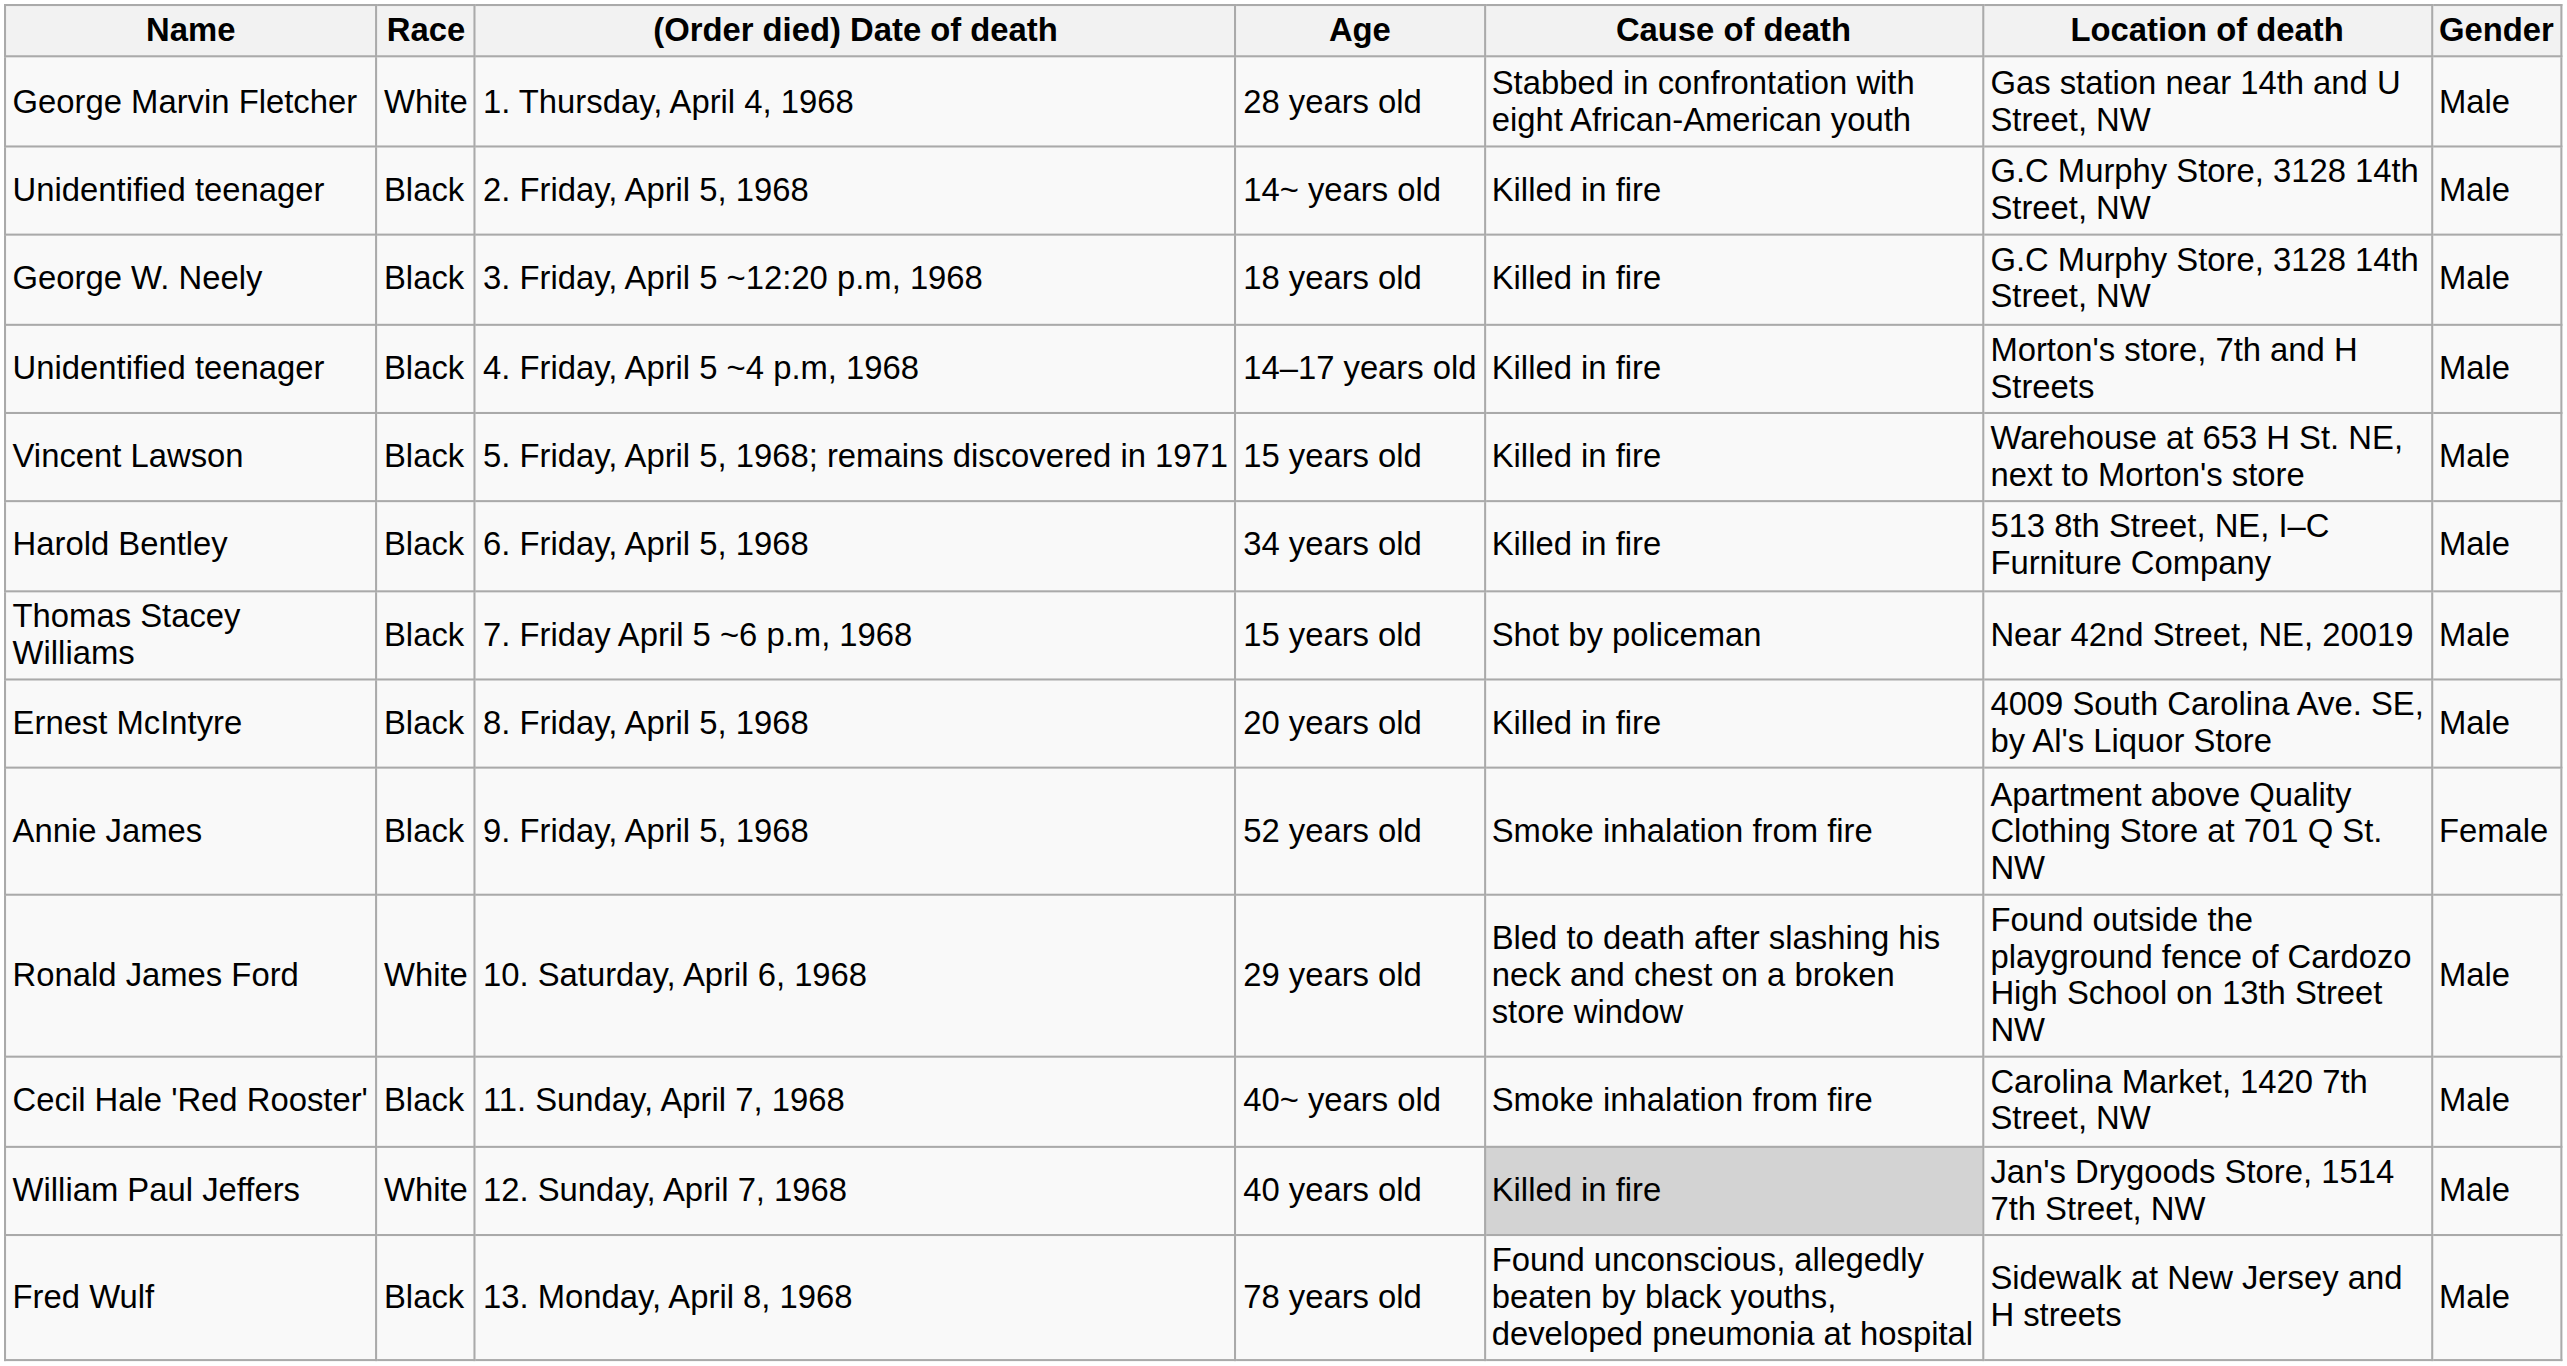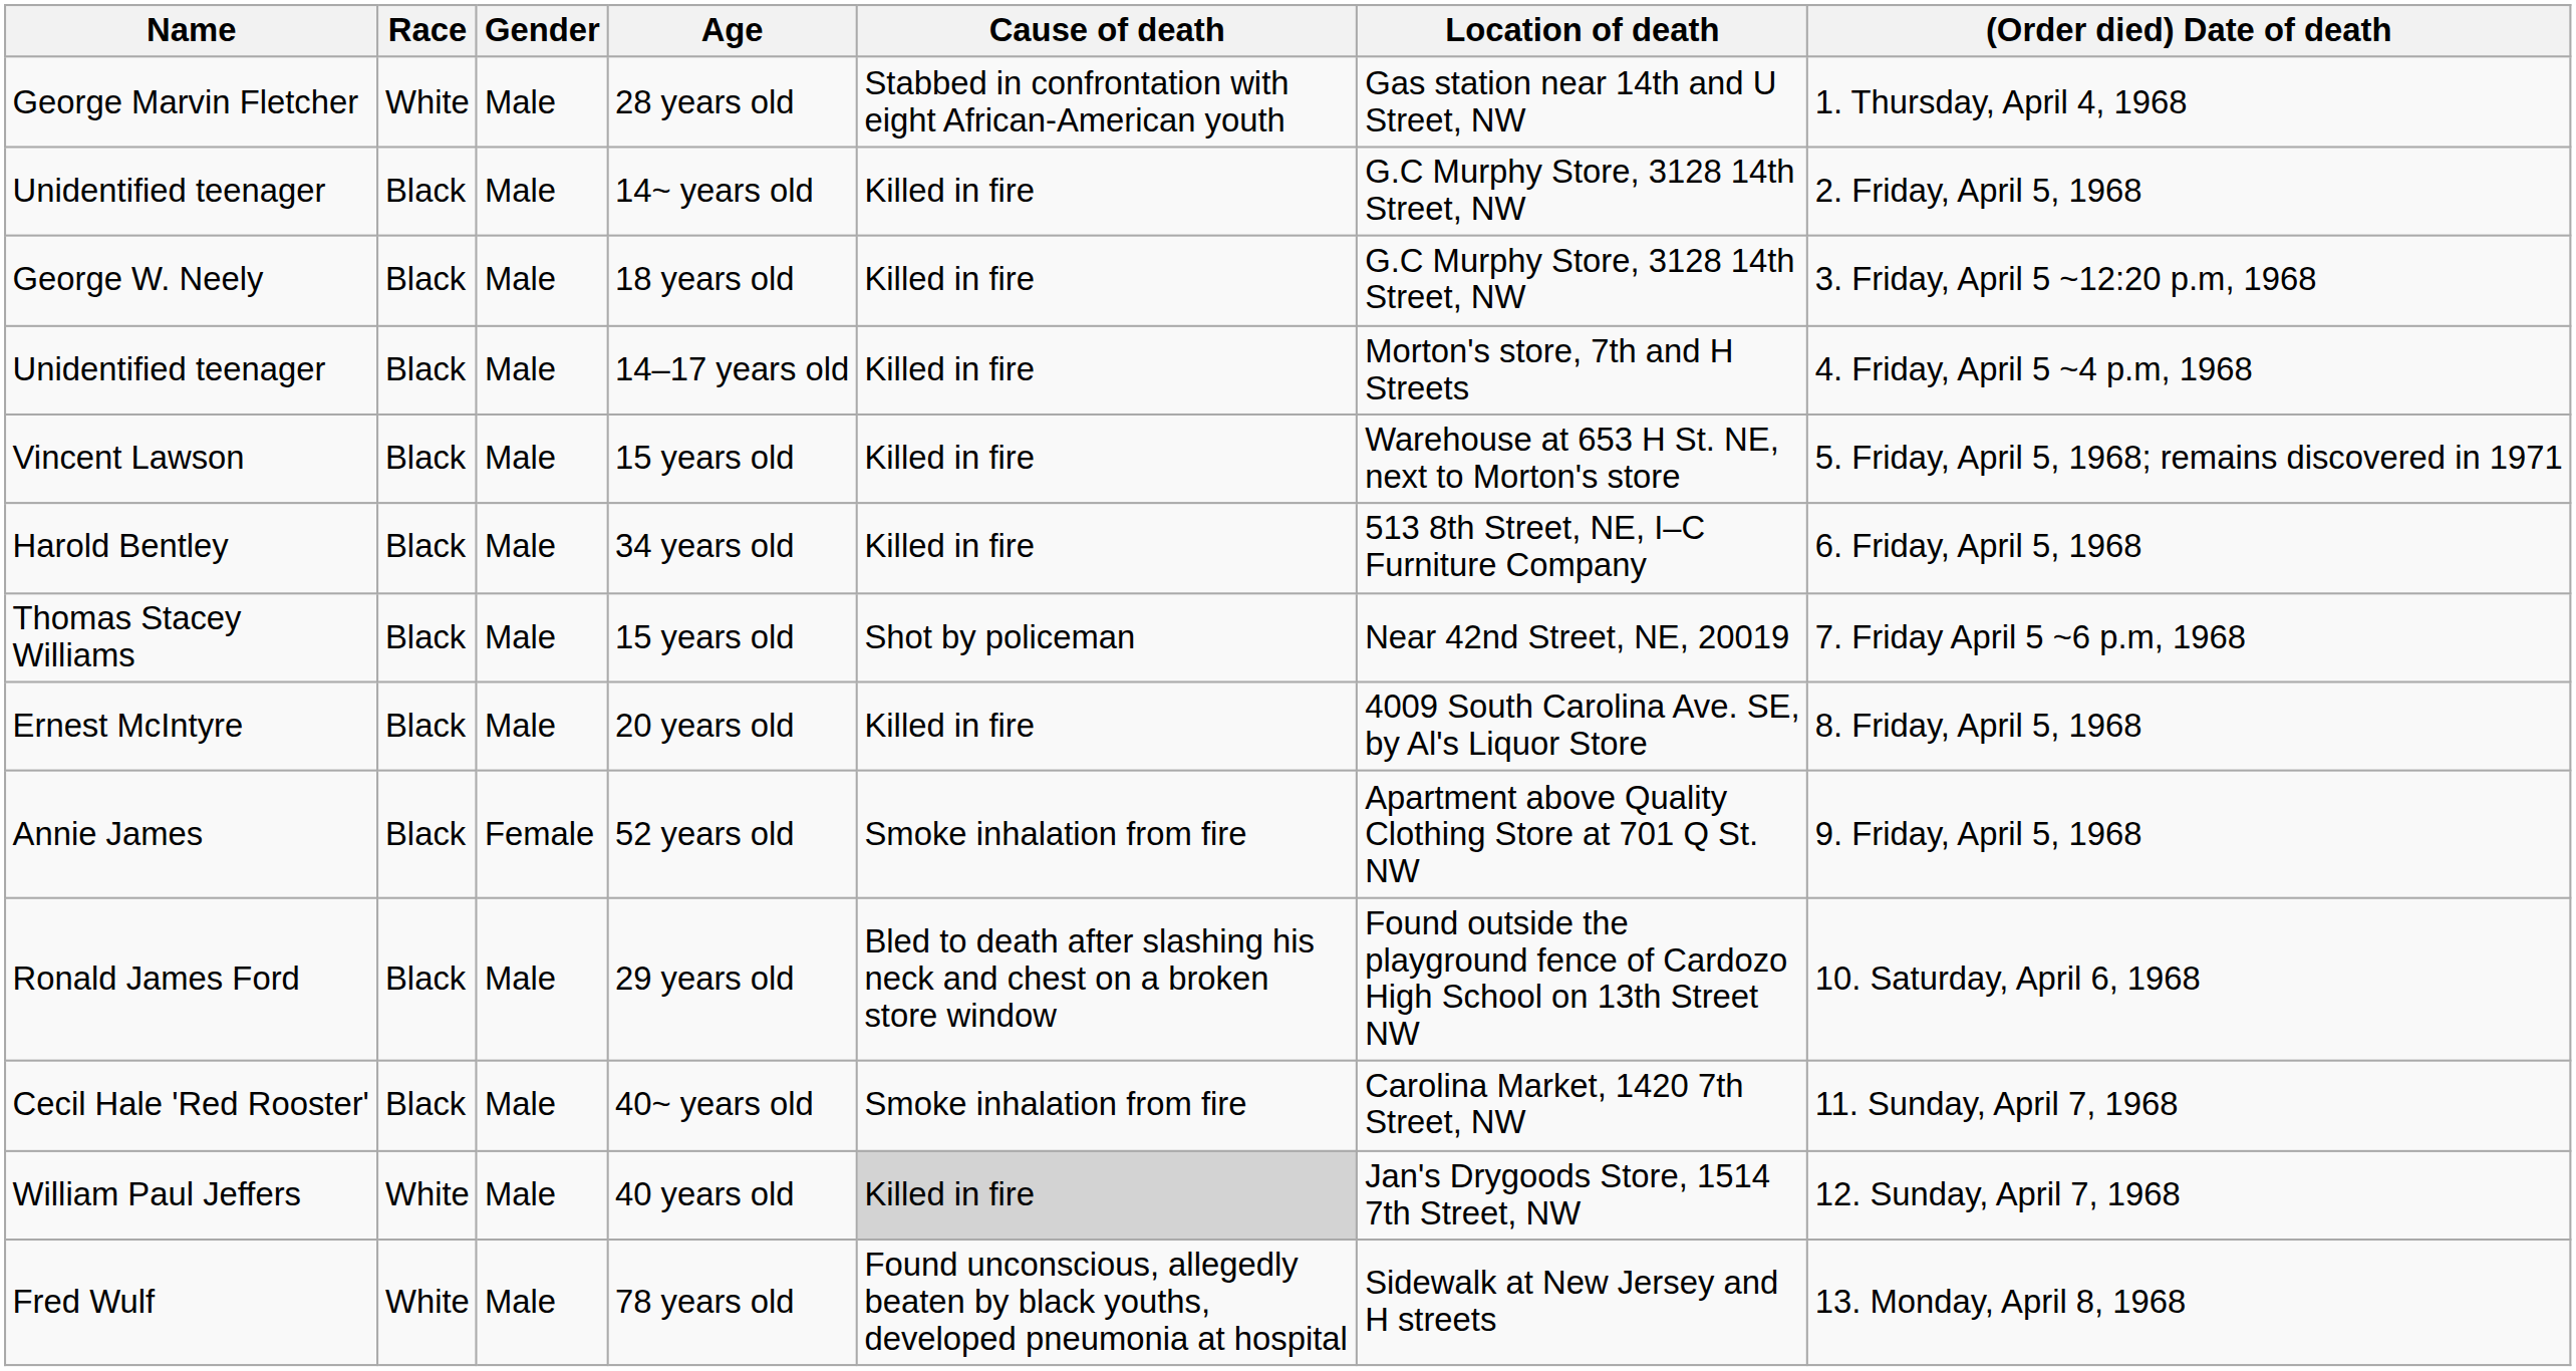columns swapped: Gender <-> (Order died) Date of death
Ronald James Ford | Race: White -> Black
Fred Wulf | Race: Black -> White
